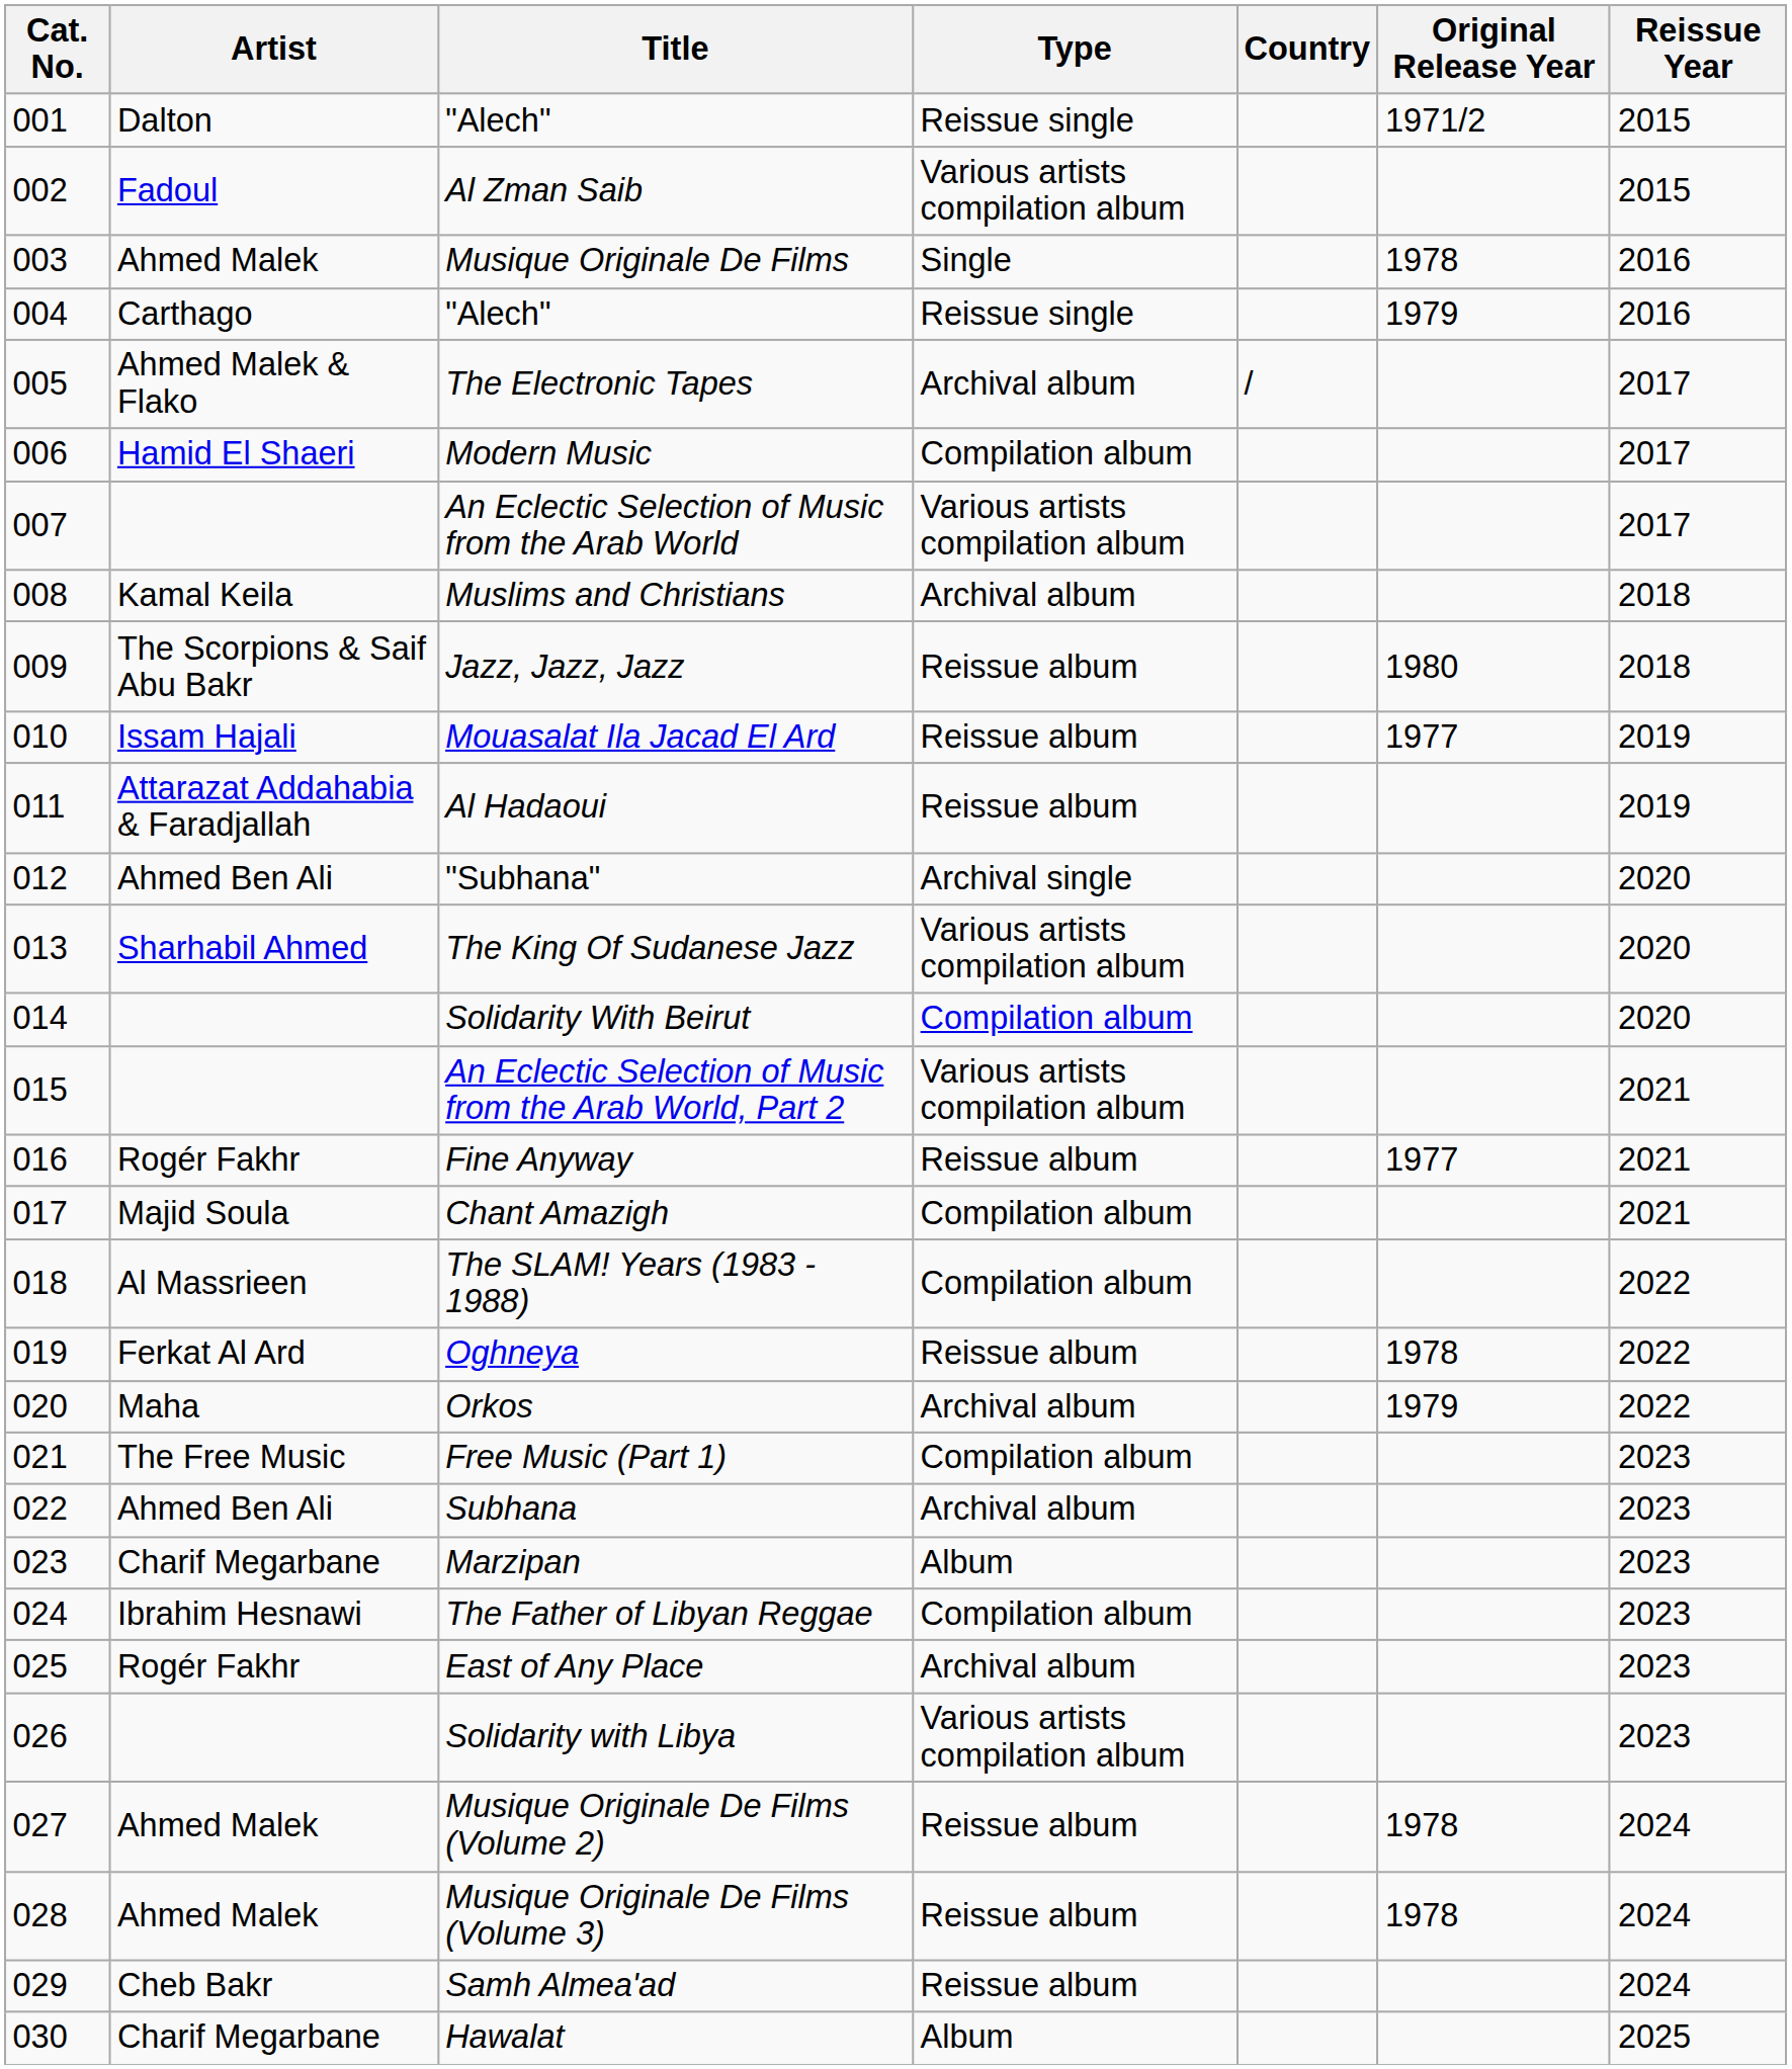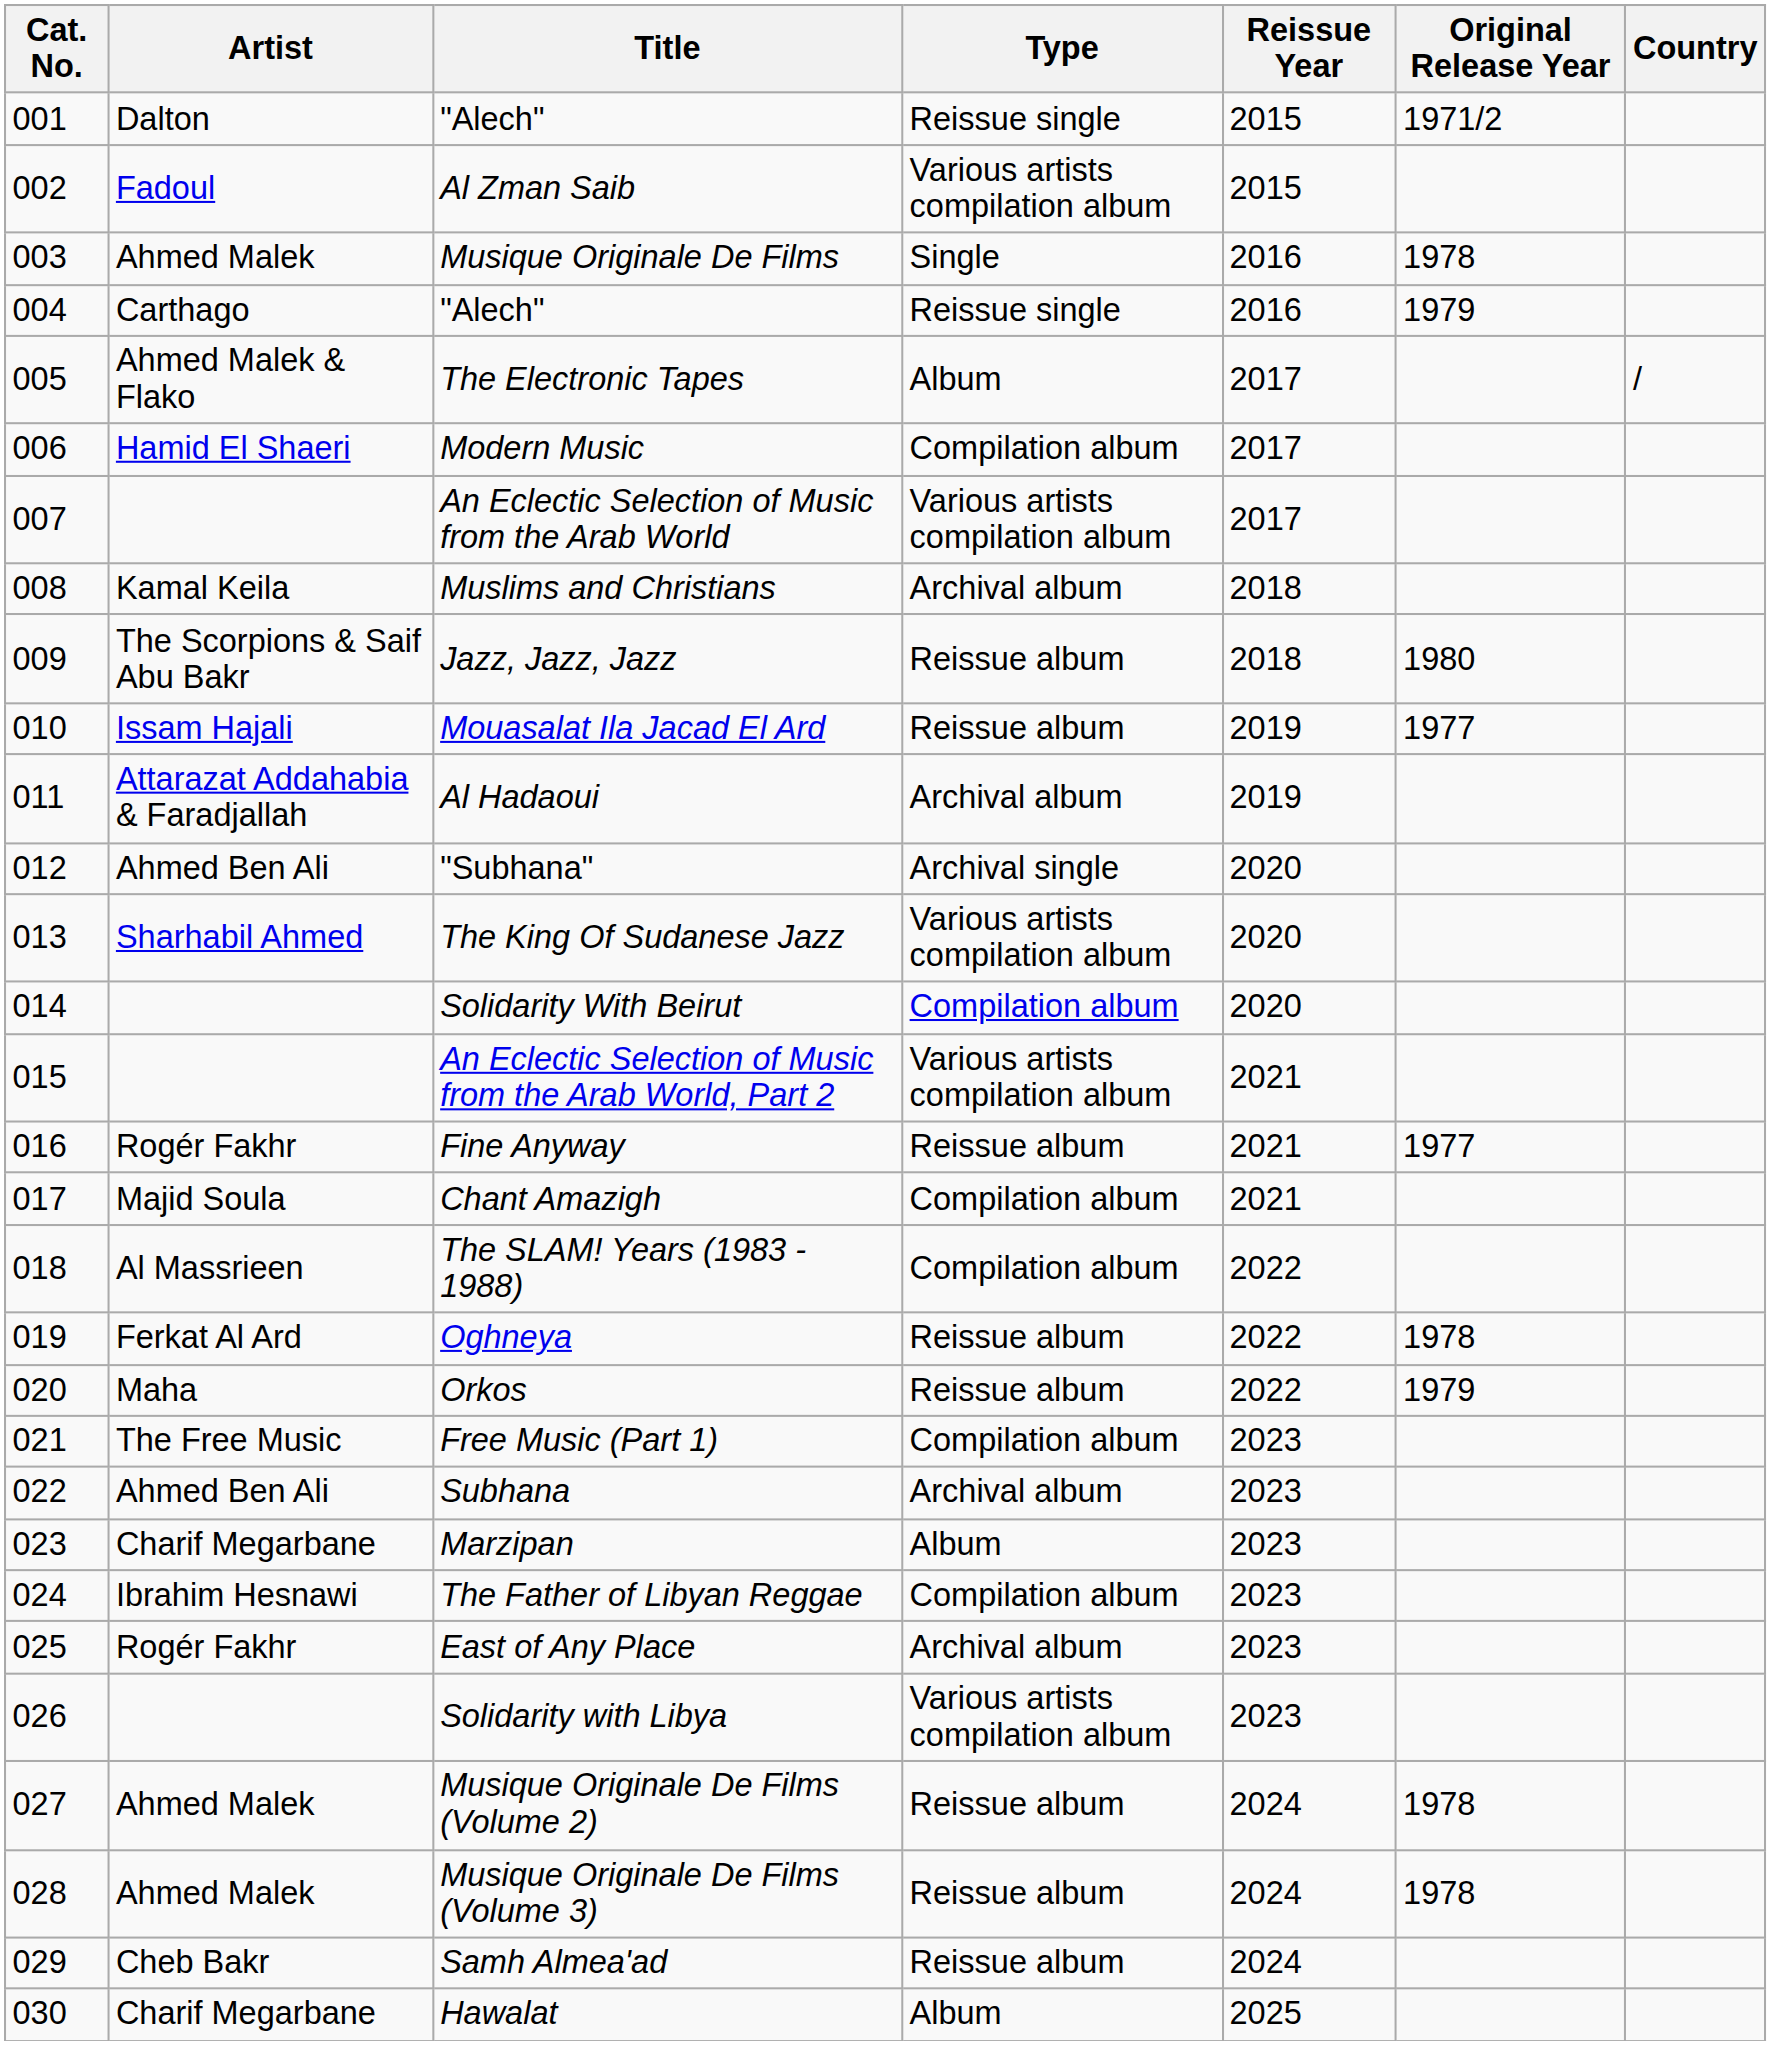columns swapped: Country <-> Reissue Year
The Electronic Tapes | Type: Archival album -> Album
Al Hadaoui | Type: Reissue album -> Archival album
Orkos | Type: Archival album -> Reissue album
